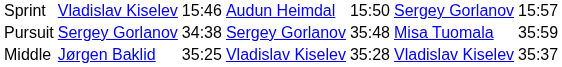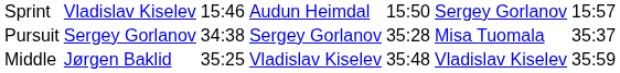Pursuit | column 5: 35:48 -> 35:28
Pursuit | column 7: 35:59 -> 35:37
Middle | column 5: 35:28 -> 35:48
Middle | column 7: 35:37 -> 35:59
